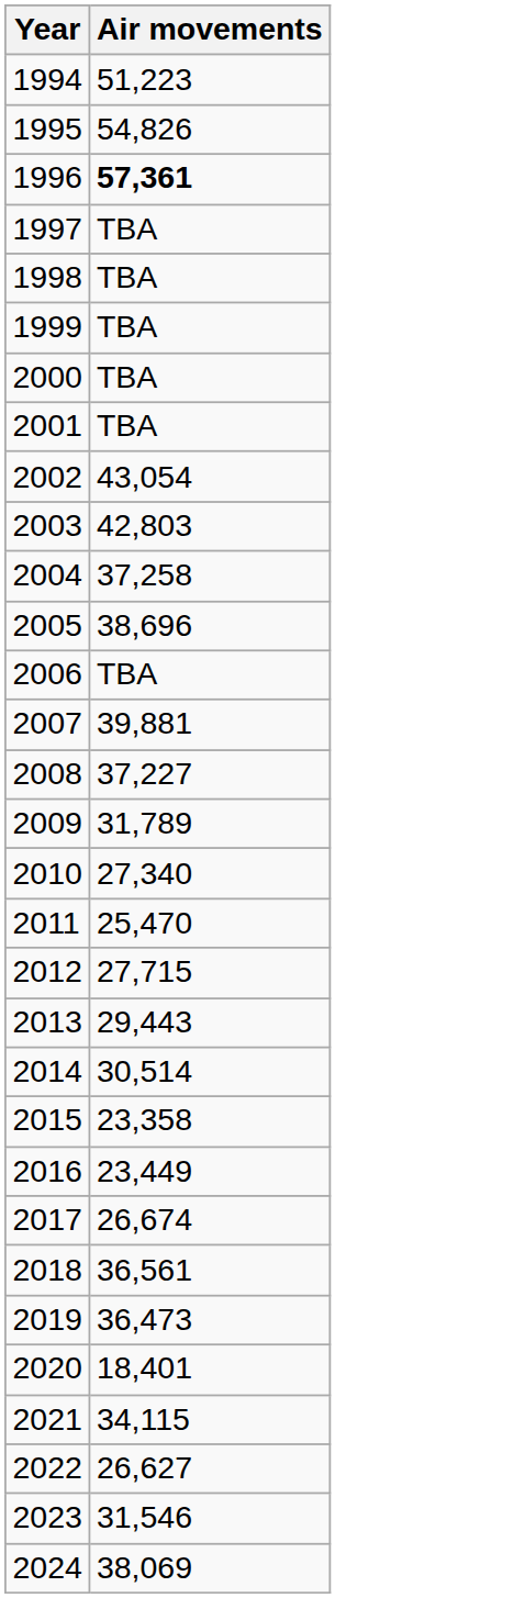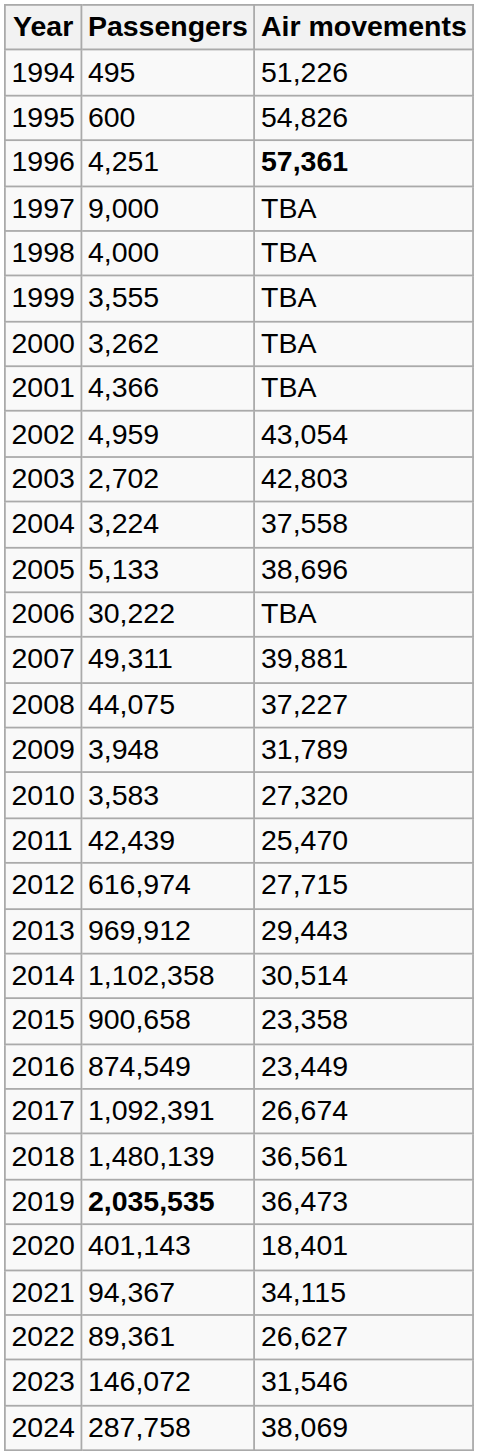+ column: Passengers | 495 | 600 | 4,251 | 9,000 | 4,000 | 3,555 | 3,262 | 4,366 | 4,959 | 2,702 | 3,224 | 5,133 | 30,222 | 49,311 | 44,075 | 3,948 | 3,583 | 42,439 | 616,974 | 969,912 | 1,102,358 | 900,658 | 874,549 | 1,092,391 | 1,480,139 | 2,035,535 | 401,143 | 94,367 | 89,361 | 146,072 | 287,758
1994 | Air movements: 51,223 -> 51,226
2004 | Air movements: 37,258 -> 37,558
2010 | Air movements: 27,340 -> 27,320
